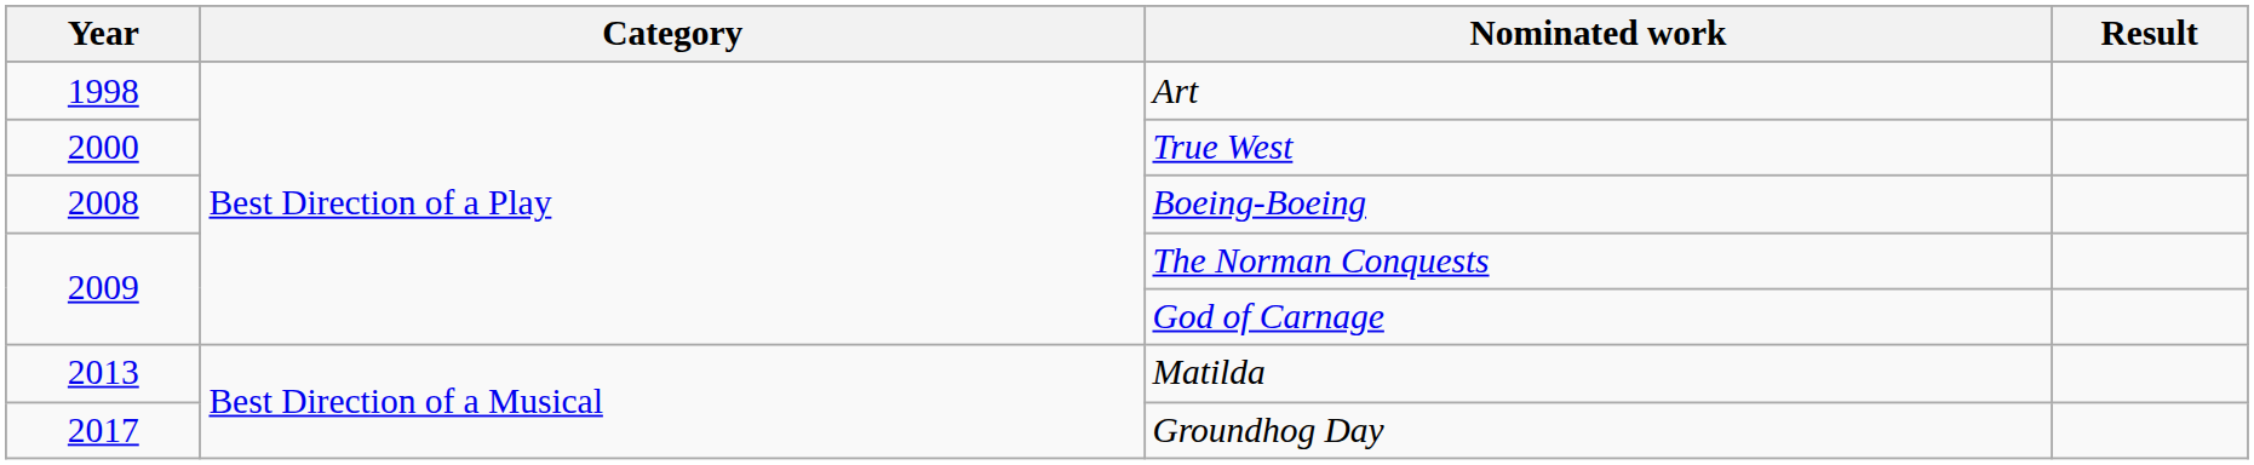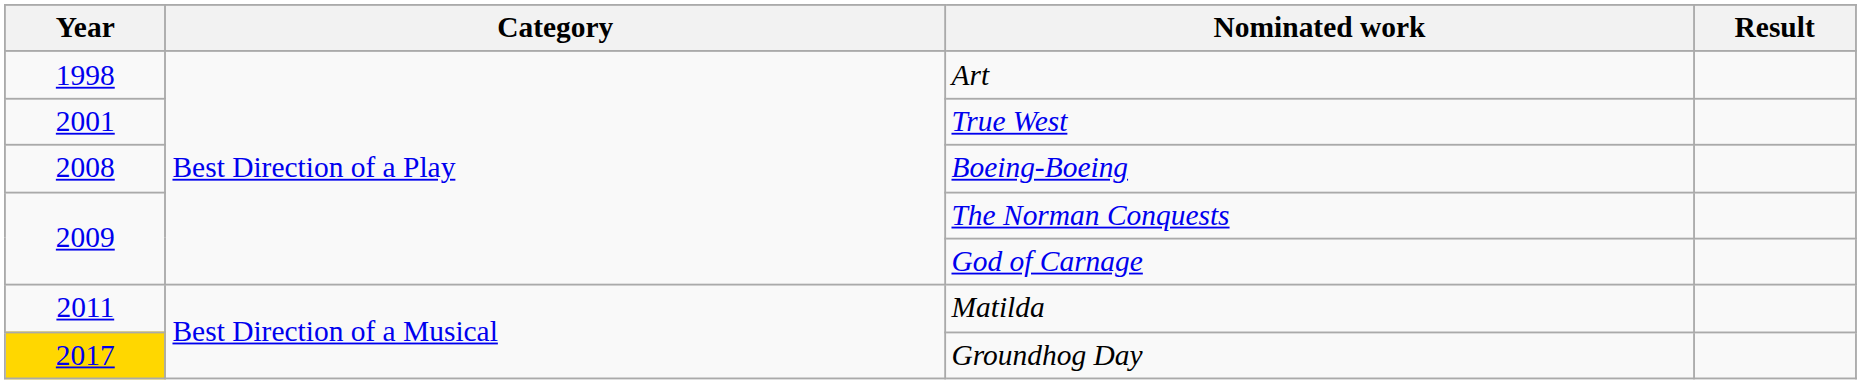True West | Year: 2000 -> 2001
Matilda | Year: 2013 -> 2011
Groundhog Day | Year: no background -> gold background
